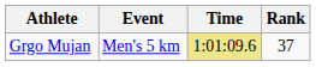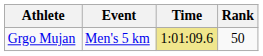Grgo Mujan | Rank: 37 -> 50
